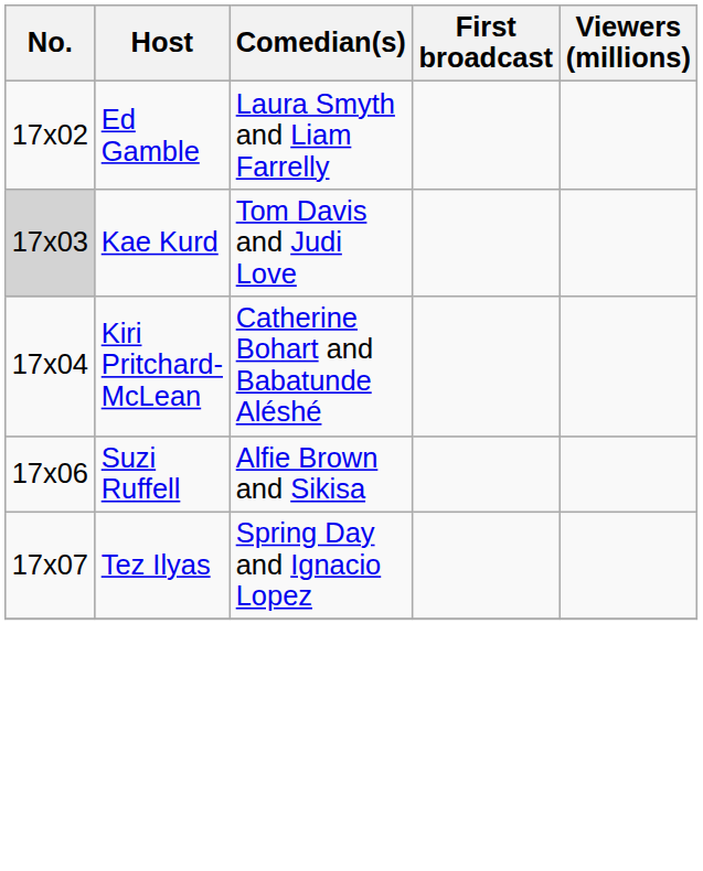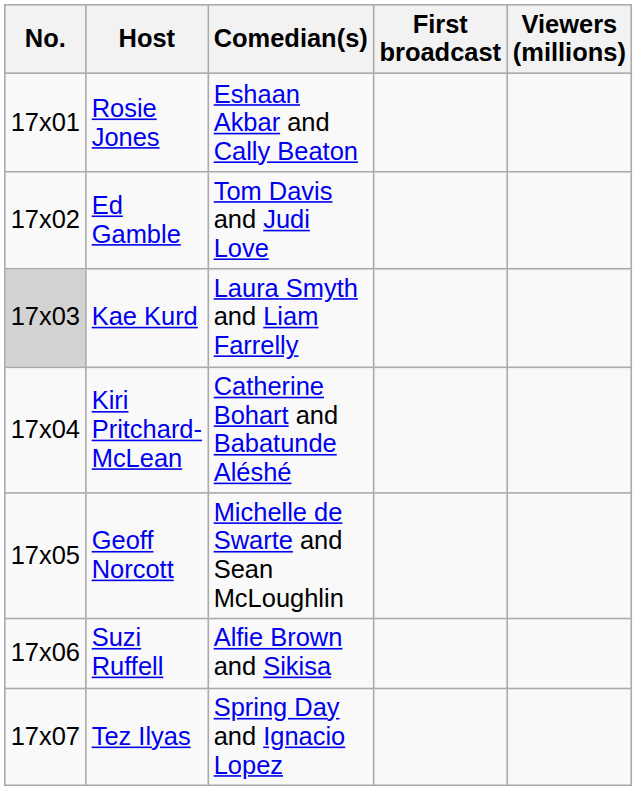+ row: 17x01 | Rosie Jones | Eshaan Akbar and Cally Beaton
Ed Gamble | Comedian(s): Laura Smyth and Liam Farrelly -> Tom Davis and Judi Love
Kae Kurd | Comedian(s): Tom Davis and Judi Love -> Laura Smyth and Liam Farrelly
+ row: 17x05 | Geoff Norcott | Michelle de Swarte and Sean McLoughlin
